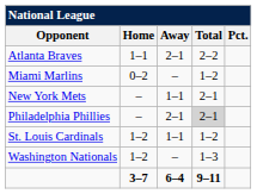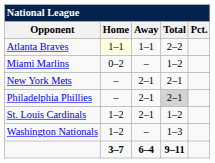Atlanta Braves | Home: no background -> lightyellow background
Atlanta Braves | Away: 2–1 -> 1–1
New York Mets | Away: 1–1 -> 2–1
St. Louis Cardinals | Away: 1–1 -> 2–1
